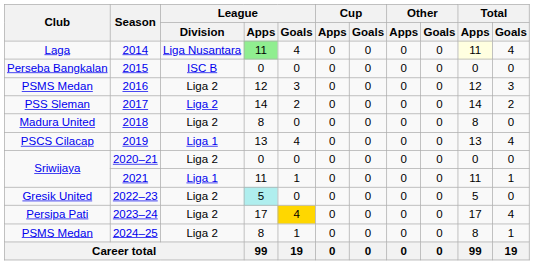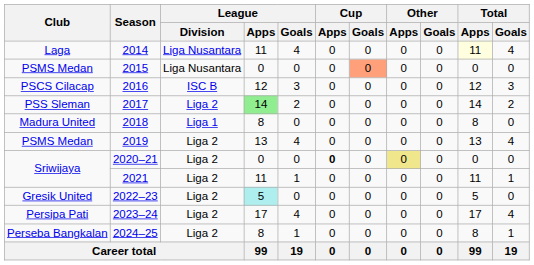2014 | League / Apps: lightgreen background -> no background
2015 | Club: Perseba Bangkalan -> PSMS Medan
2015 | League / Division: ISC B -> Liga Nusantara
2015 | Cup / Goals: no background -> lightsalmon background
2016 | Club: PSMS Medan -> PSCS Cilacap
2016 | League / Division: Liga 2 -> ISC B
2017 | League / Apps: no background -> lightgreen background
2018 | League / Division: Liga 2 -> Liga 1
2019 | Club: PSCS Cilacap -> PSMS Medan
2019 | League / Division: Liga 1 -> Liga 2
2020–21 | Cup / Apps: normal -> bold
2020–21 | Other / Apps: no background -> khaki background
2021 | League / Division: Liga 1 -> Liga 2
2023–24 | League / Goals: gold background -> no background
2024–25 | Club: PSMS Medan -> Perseba Bangkalan
